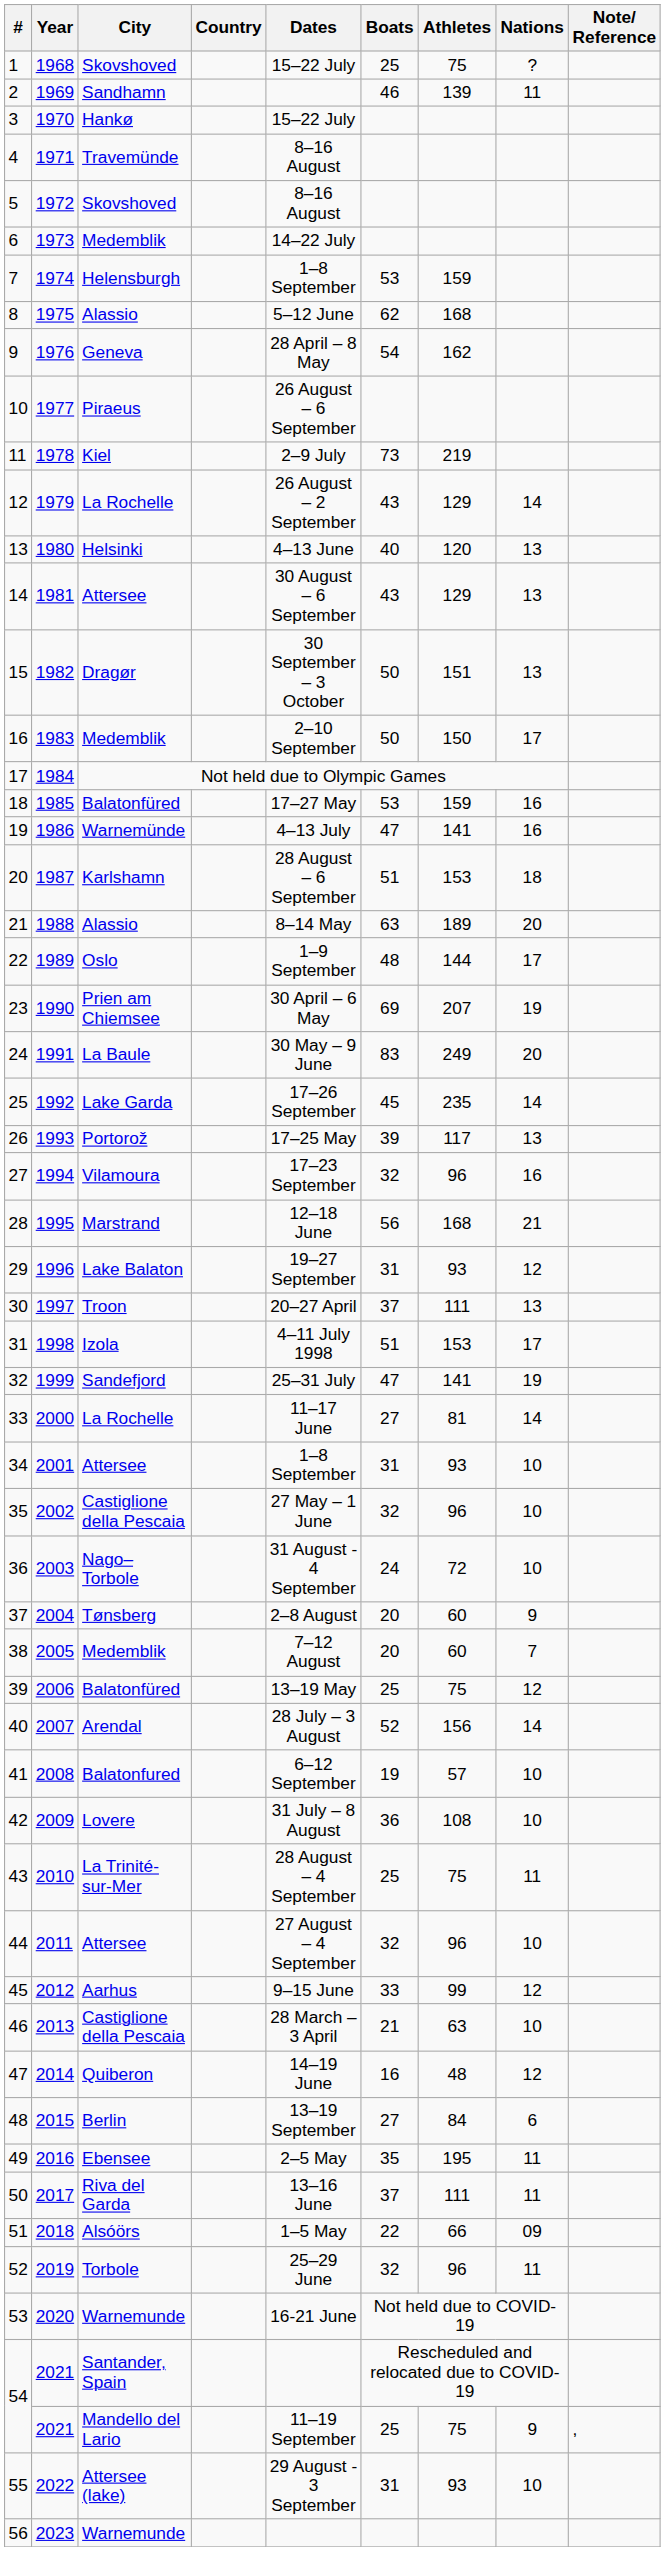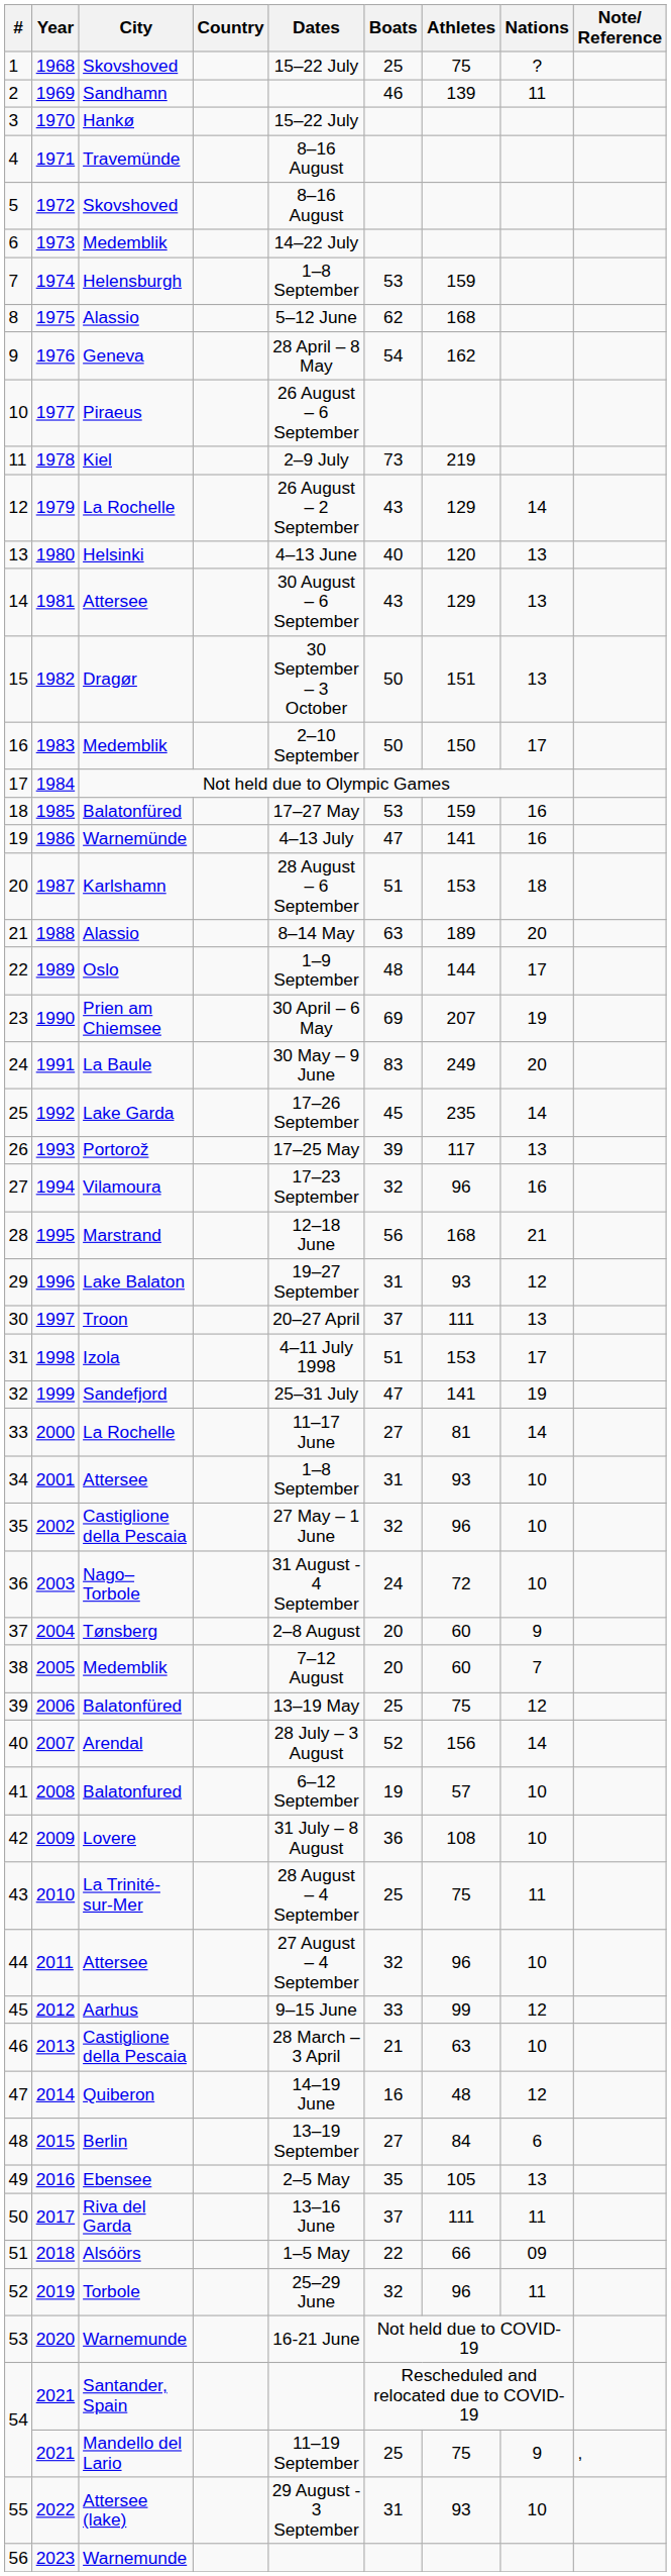49 | Athletes: 195 -> 105
49 | Nations: 11 -> 13
